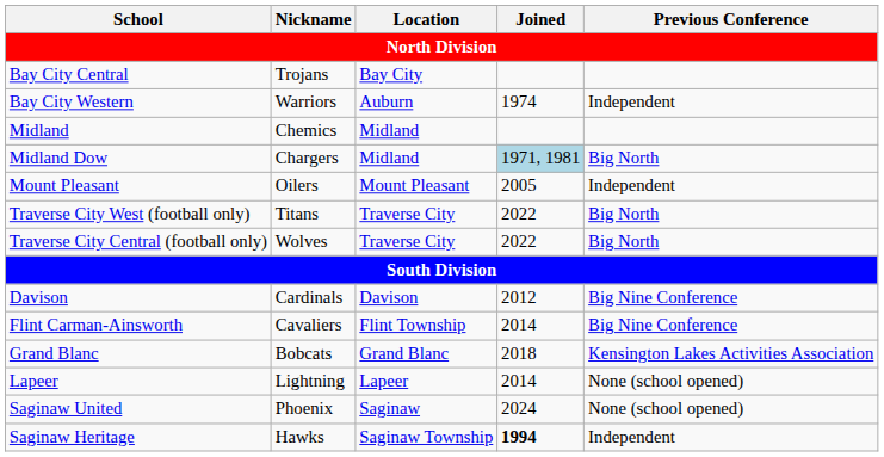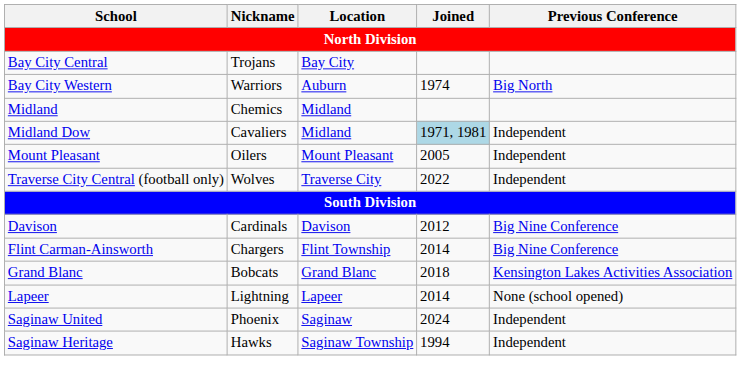Bay City Western | Previous Conference: Independent -> Big North
Midland Dow | Nickname: Chargers -> Cavaliers
Midland Dow | Previous Conference: Big North -> Independent
- row: Traverse City West (football only) | Titans | Traverse City | 2022 | Big North
Traverse City Central (football only) | Previous Conference: Big North -> Independent
Flint Carman-Ainsworth | Nickname: Cavaliers -> Chargers
Saginaw United | Previous Conference: None (school opened) -> Independent
Saginaw Heritage | Joined: bold -> normal
